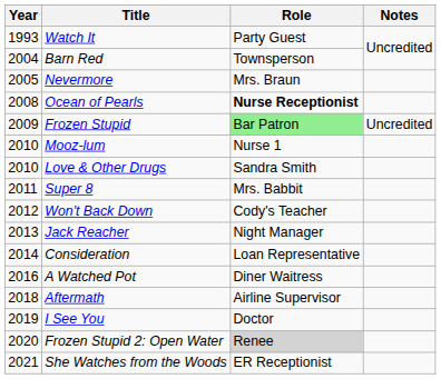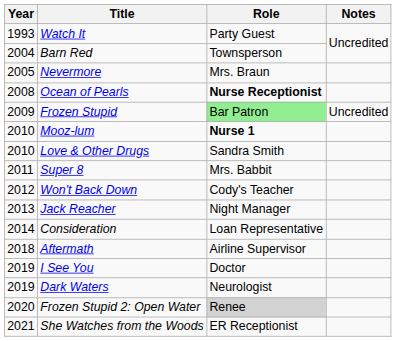Mooz-lum | Role: normal -> bold
- row: 2016 | A Watched Pot | Diner Waitress
+ row: 2019 | Dark Waters | Neurologist
